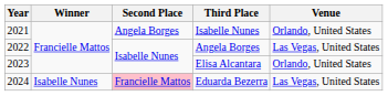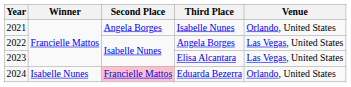Elisa Alcantara | Venue: Orlando, United States -> Las Vegas, United States
Eduarda Bezerra | Venue: Las Vegas, United States -> Orlando, United States
